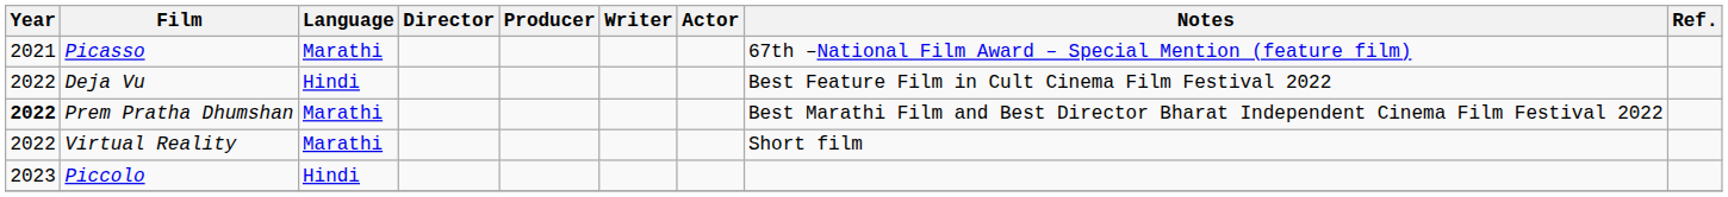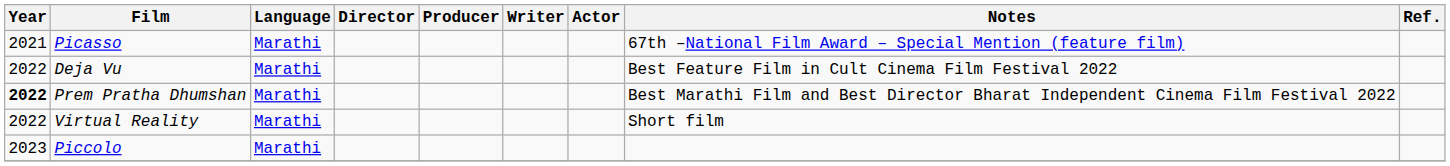Deja Vu | Language: Hindi -> Marathi
Piccolo | Language: Hindi -> Marathi
